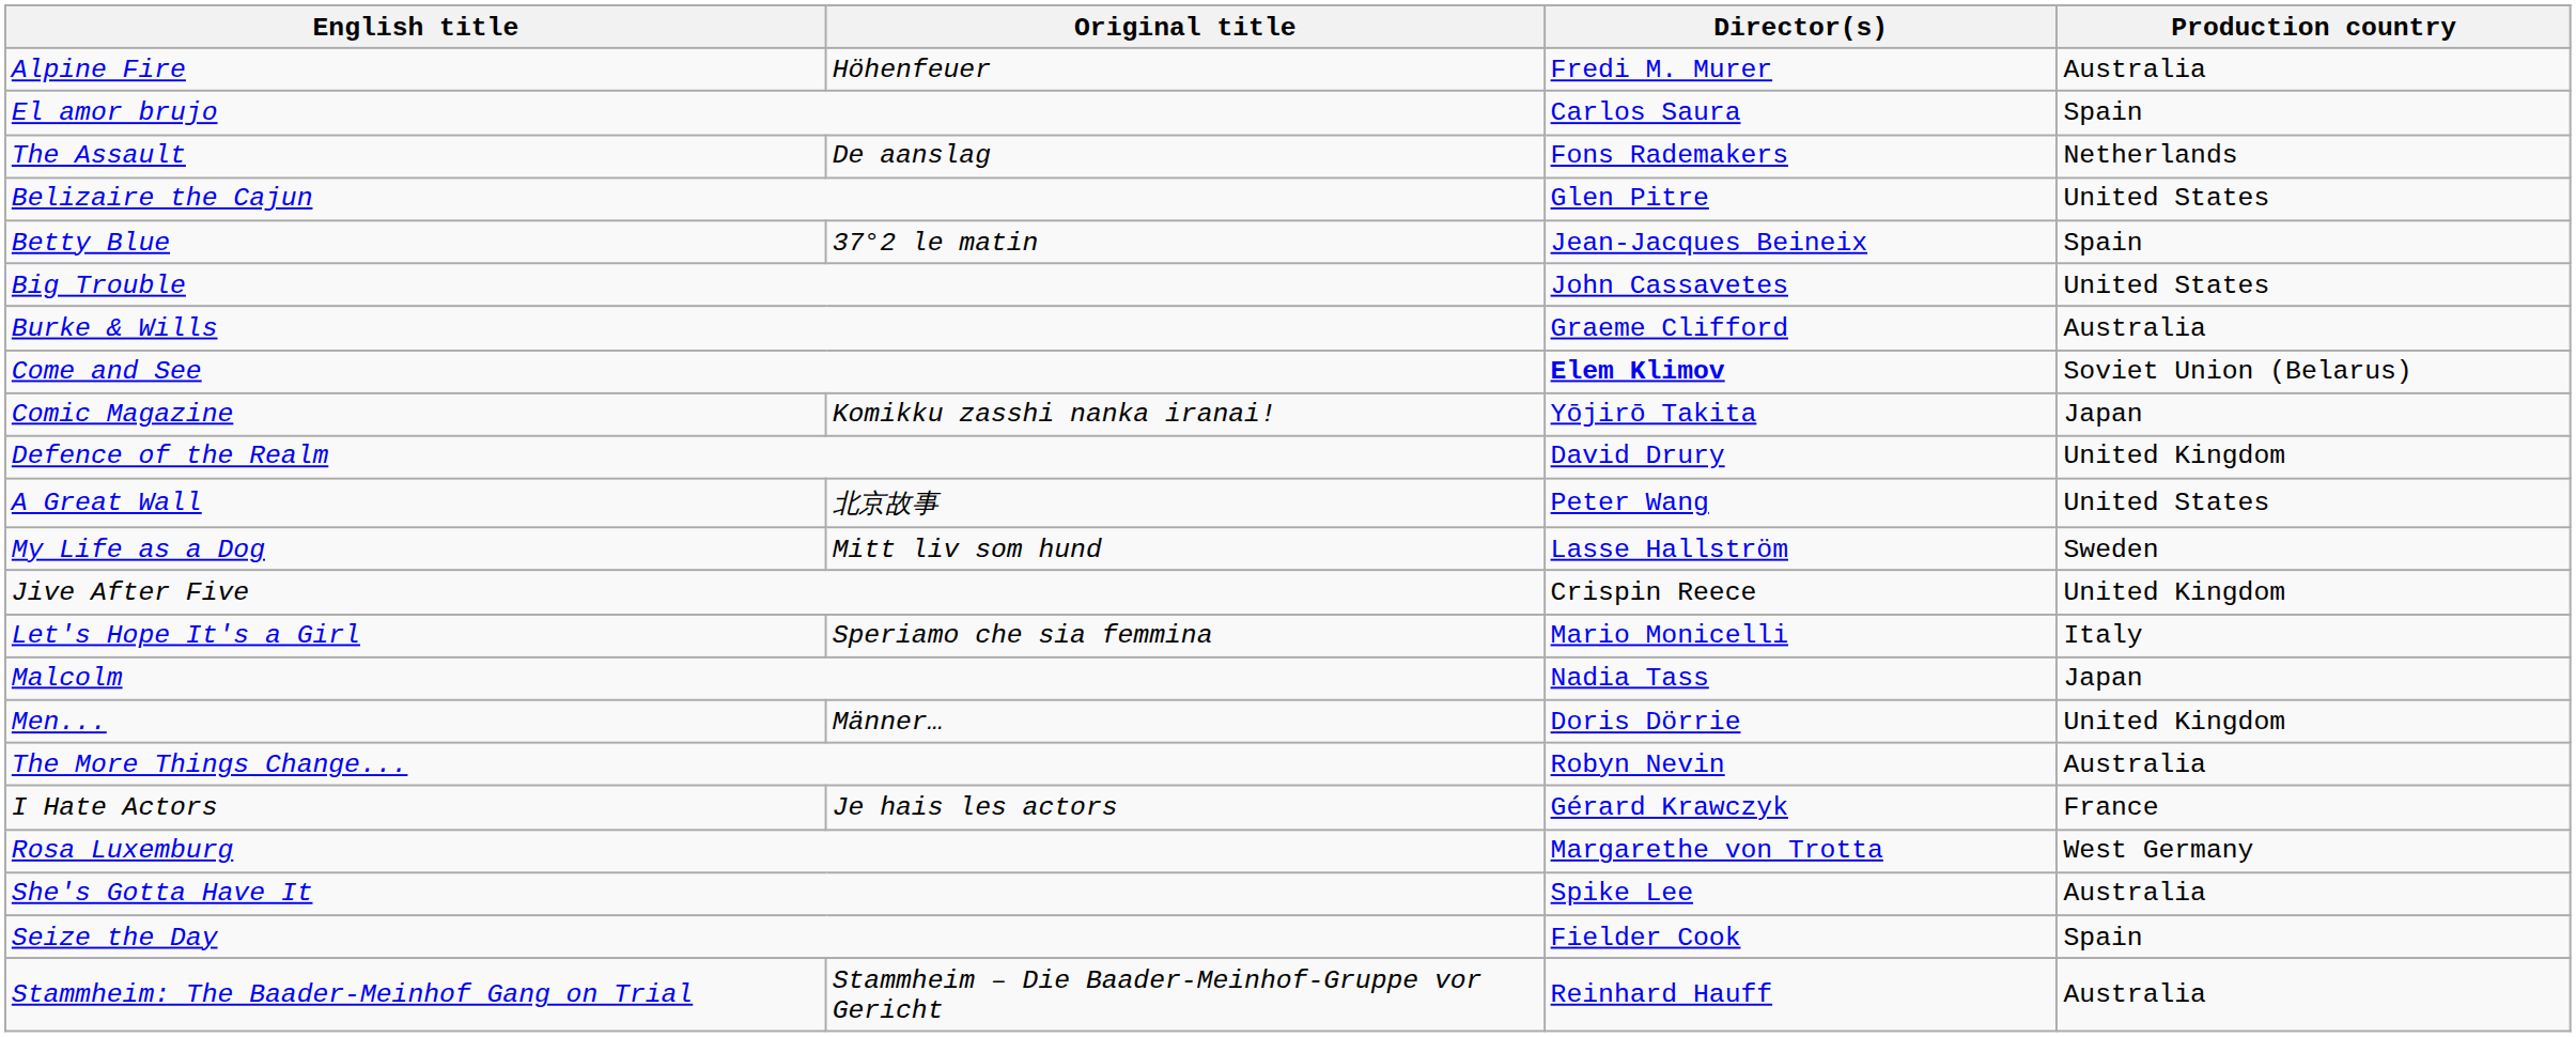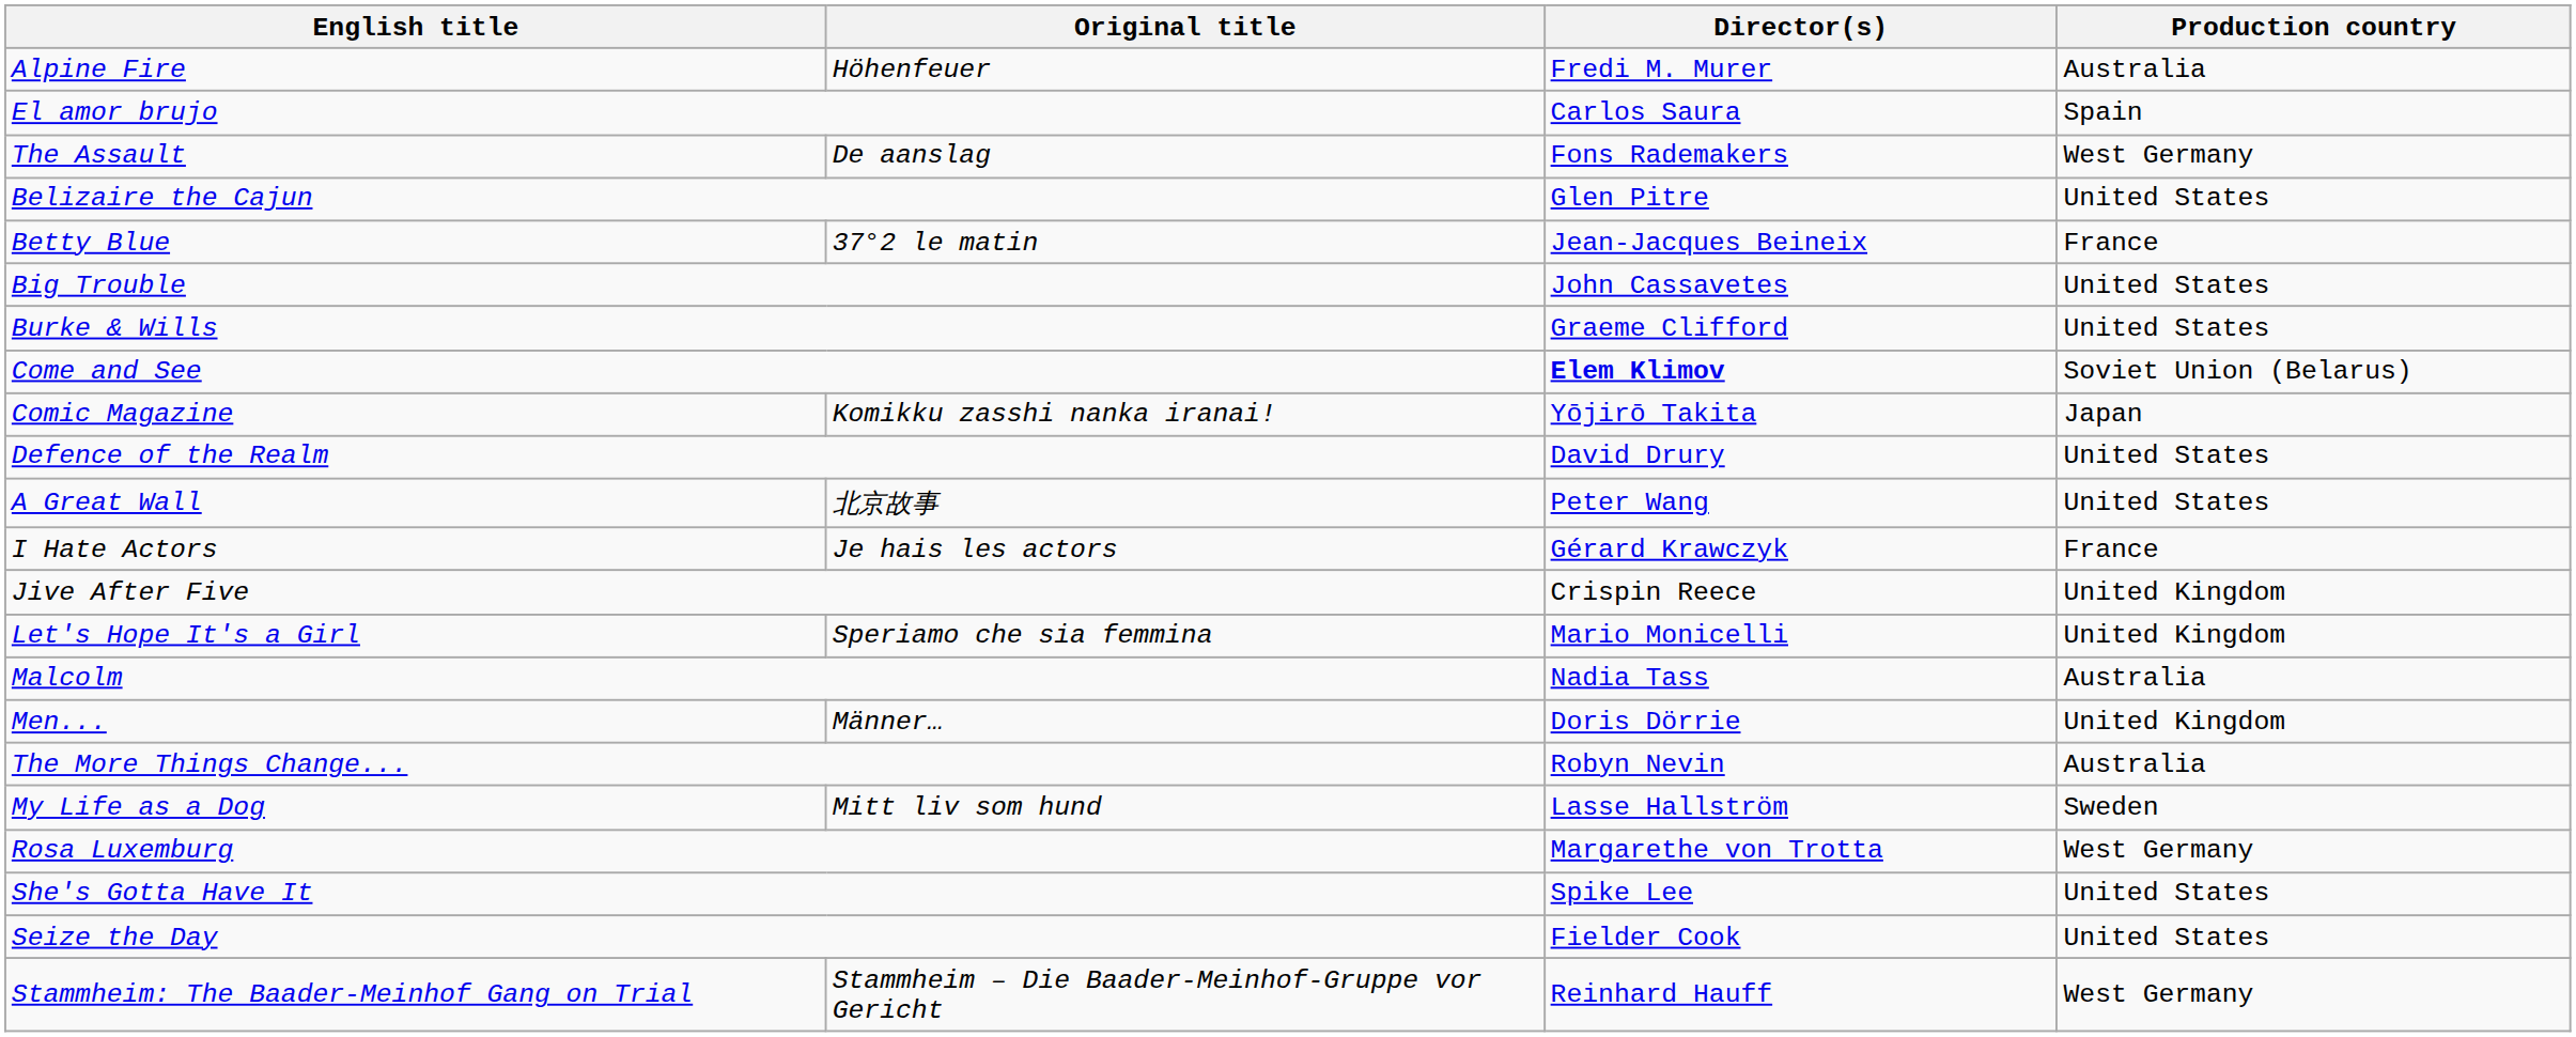The Assault | Production country: Netherlands -> West Germany
Betty Blue | Production country: Spain -> France
Burke & Wills | Production country: Australia -> United States
Defence of the Realm | Production country: United Kingdom -> United States
rows swapped: I Hate Actors <-> My Life as a Dog
Let's Hope It's a Girl | Production country: Italy -> United Kingdom
Malcolm | Production country: Japan -> Australia
She's Gotta Have It | Production country: Australia -> United States
Seize the Day | Production country: Spain -> United States
Stammheim: The Baader-Meinhof Gang on Trial | Production country: Australia -> West Germany
